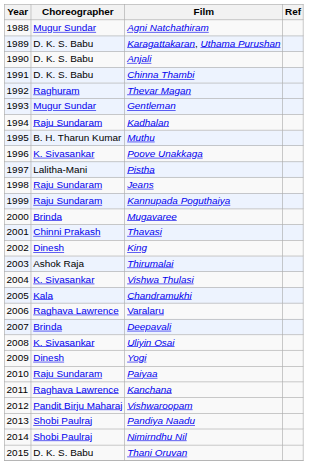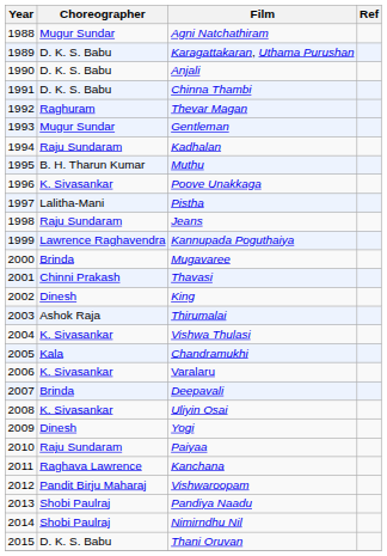Kannupada Poguthaiya | Choreographer: Raju Sundaram -> Lawrence Raghavendra
Varalaru | Choreographer: Raghava Lawrence -> K. Sivasankar
